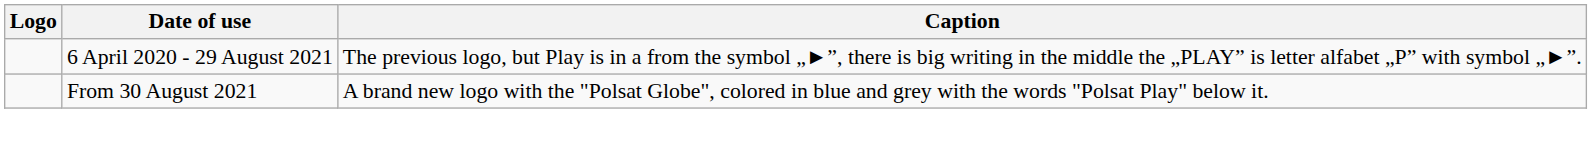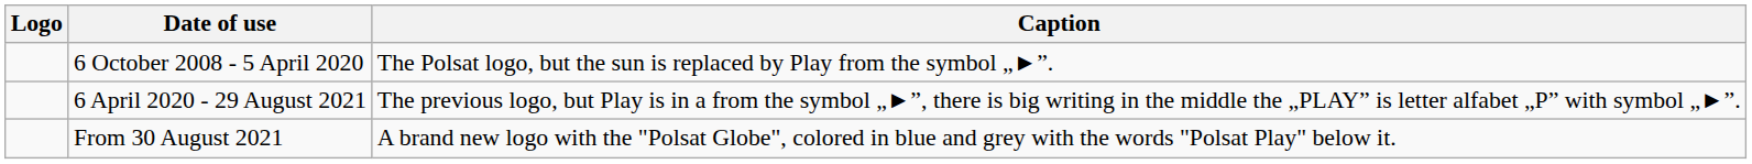+ row: 6 October 2008 - 5 April 2020 | The Polsat logo, but the sun is replaced by Play from the symbol „►”.
